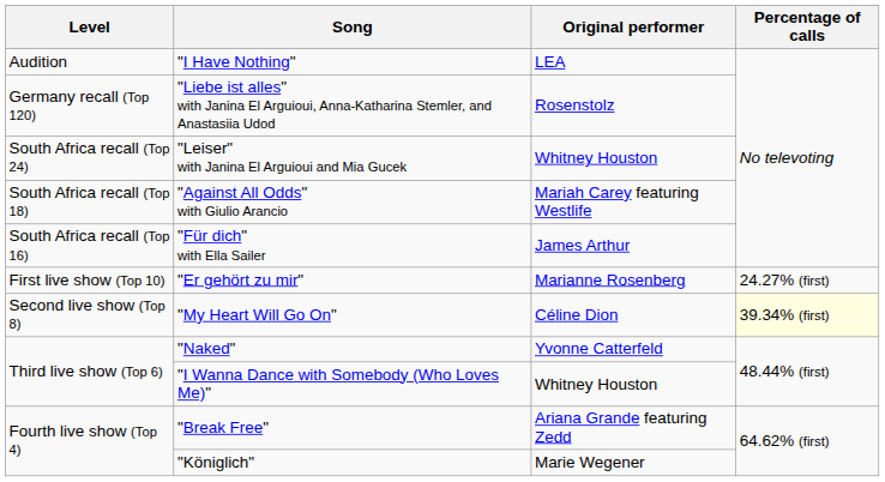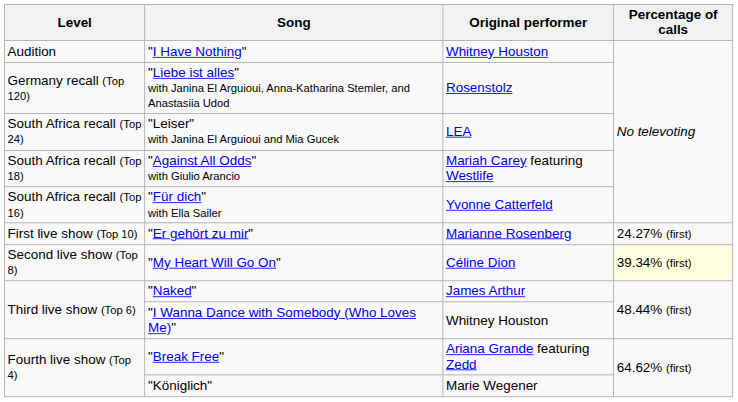"I Have Nothing" | Original performer: LEA -> Whitney Houston
"Leiser" with Janina El Arguioui and Mia Gucek | Original performer: Whitney Houston -> LEA
"Für dich" with Ella Sailer | Original performer: James Arthur -> Yvonne Catterfeld
"Naked" | Original performer: Yvonne Catterfeld -> James Arthur
